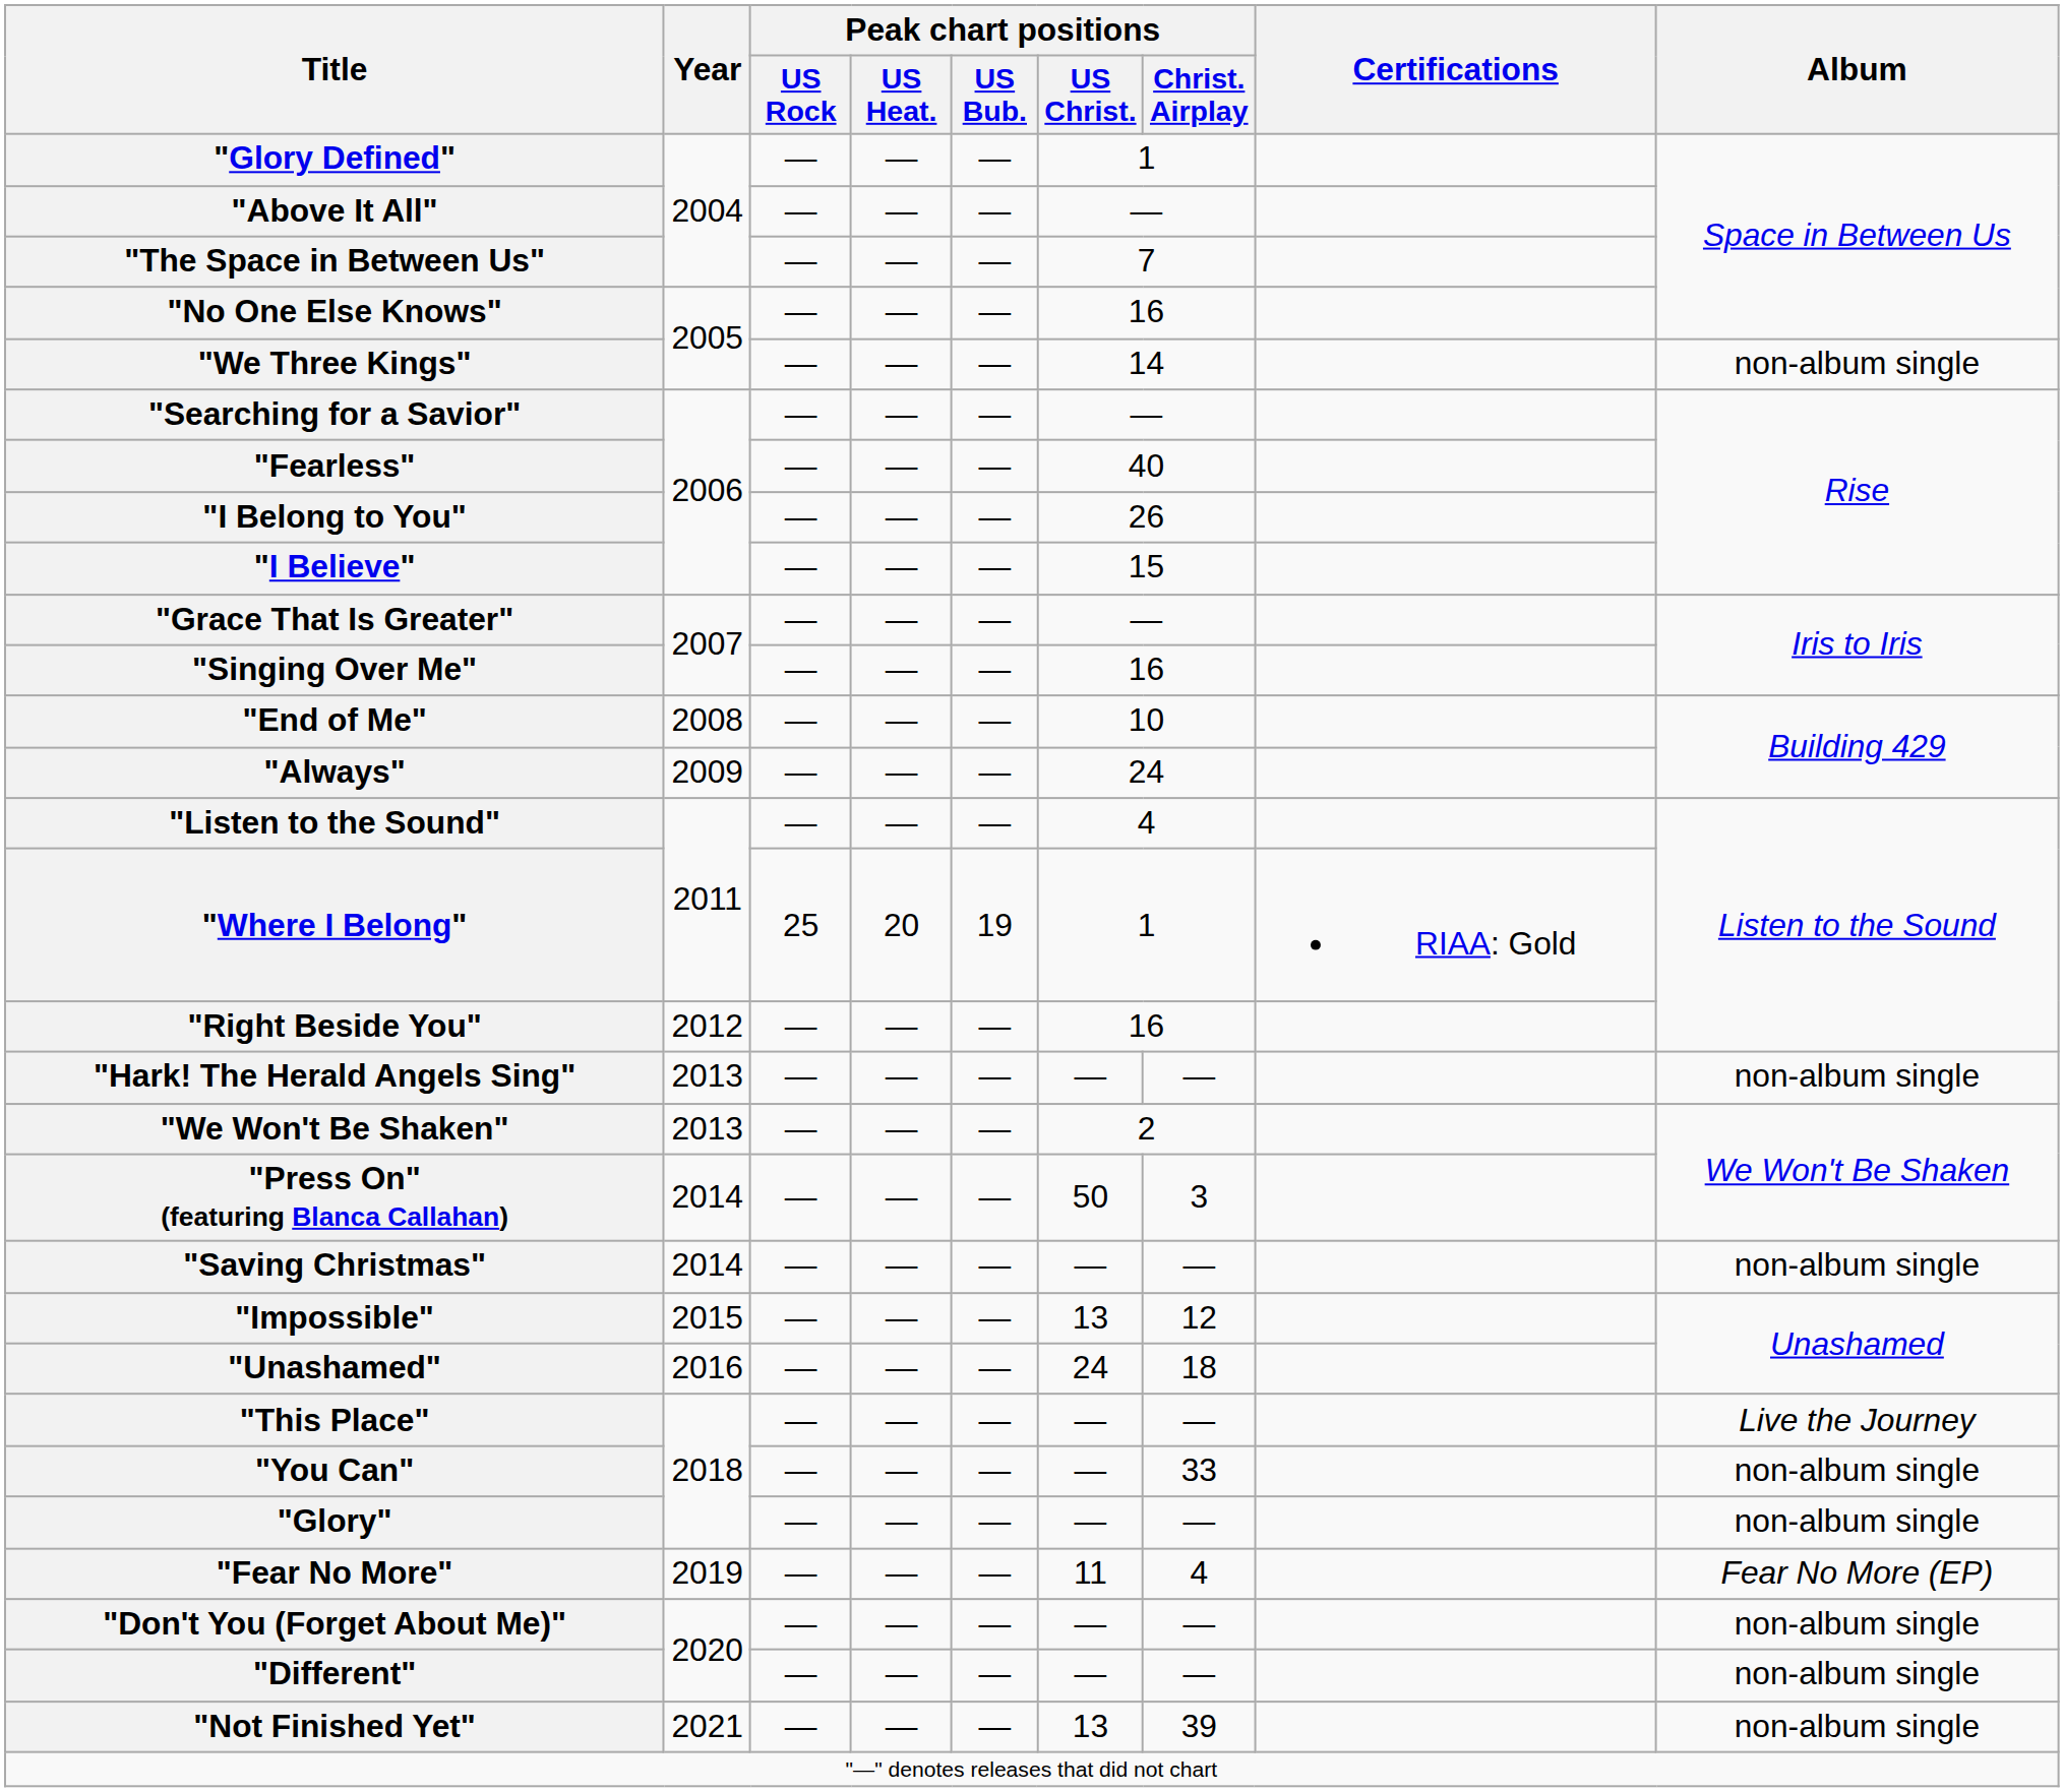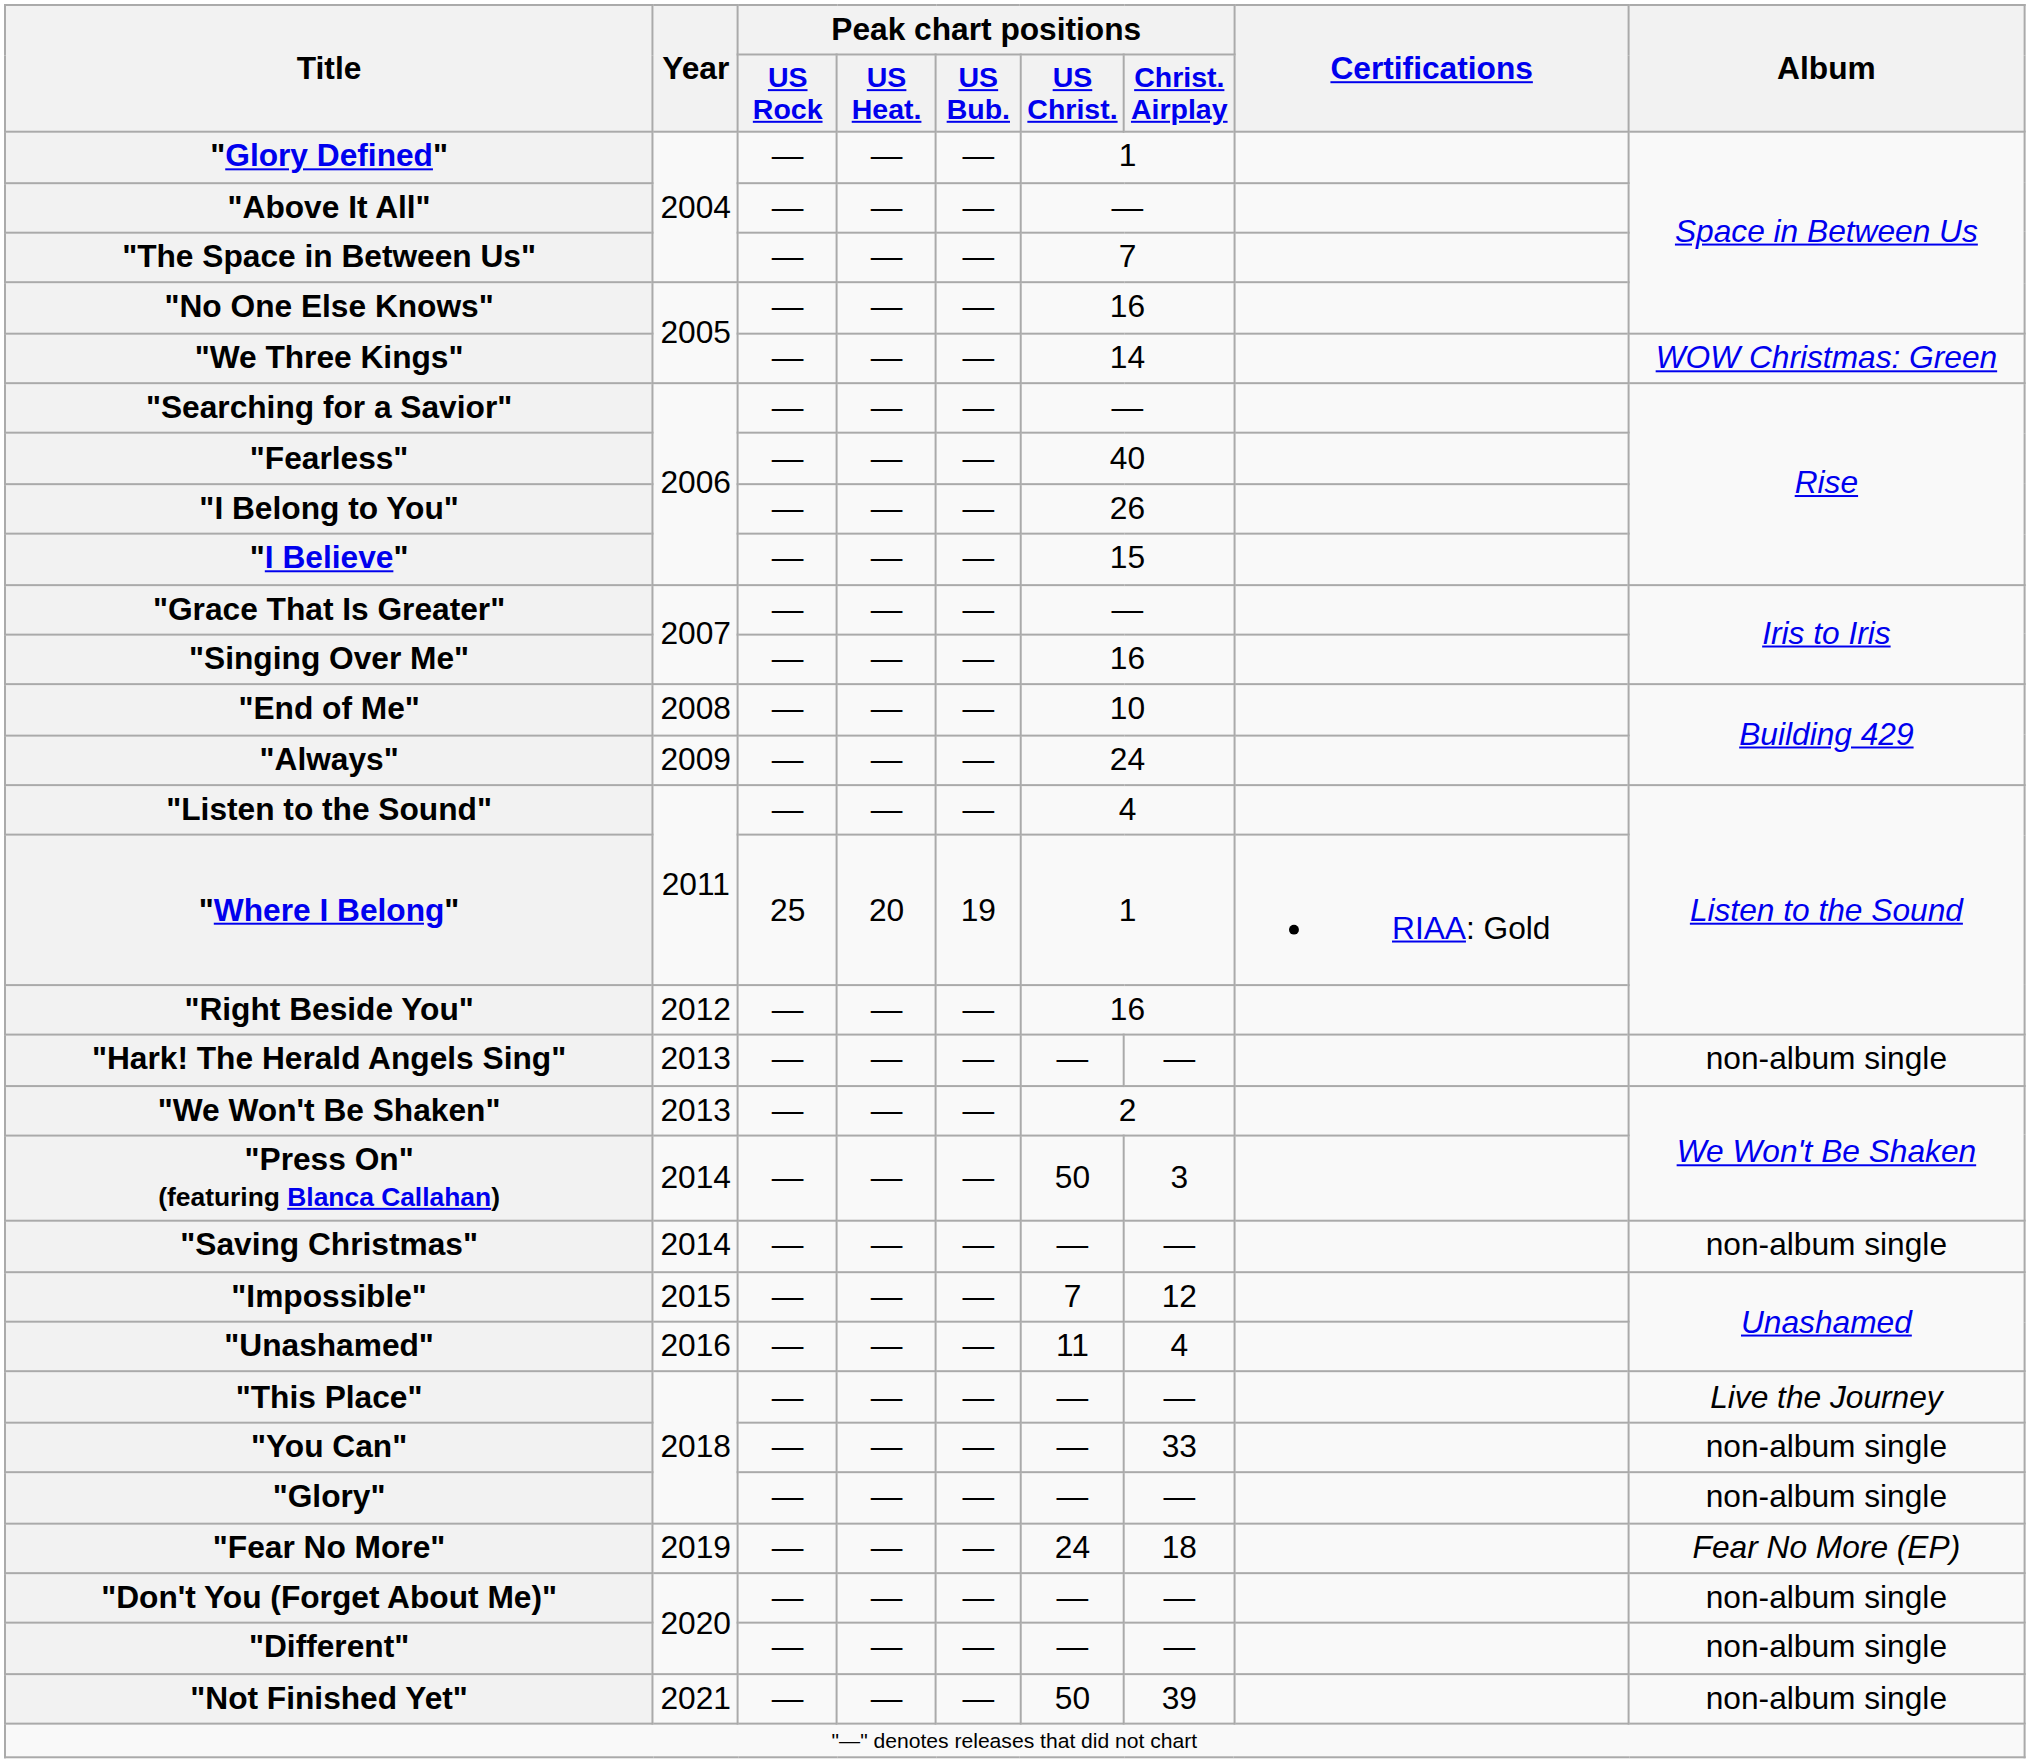"We Three Kings" | Album: non-album single -> WOW Christmas: Green
"Impossible" | Peak chart positions / US Christ.: 13 -> 7
"Unashamed" | Peak chart positions / US Christ.: 24 -> 11
"Unashamed" | Peak chart positions / Christ. Airplay: 18 -> 4
"Fear No More" | Peak chart positions / US Christ.: 11 -> 24
"Fear No More" | Peak chart positions / Christ. Airplay: 4 -> 18
"Not Finished Yet" | Peak chart positions / US Christ.: 13 -> 50
